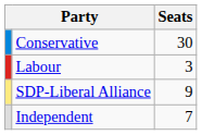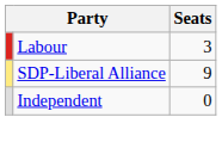- row: Conservative | 30
Independent | Seats: 7 -> 0
